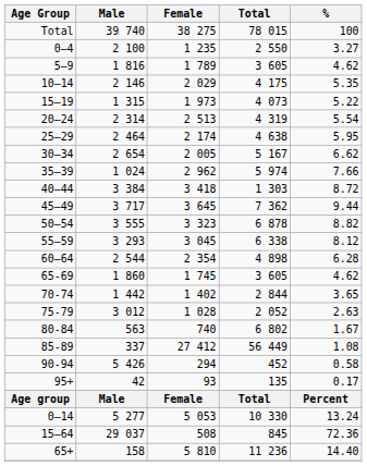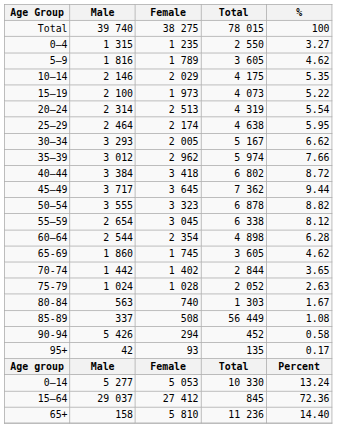0–4 | Male: 2 100 -> 1 315
15–19 | Male: 1 315 -> 2 100
30–34 | Male: 2 654 -> 3 293
35–39 | Male: 1 024 -> 3 012
40–44 | Total: 1 303 -> 6 802
55–59 | Male: 3 293 -> 2 654
75-79 | Male: 3 012 -> 1 024
80-84 | Total: 6 802 -> 1 303
85-89 | Female: 27 412 -> 508
15–64 | Female: 508 -> 27 412
